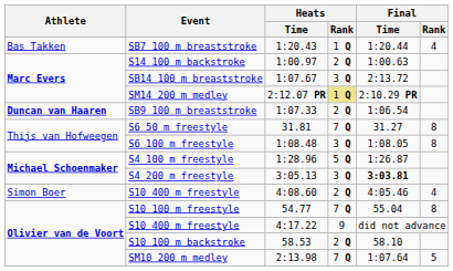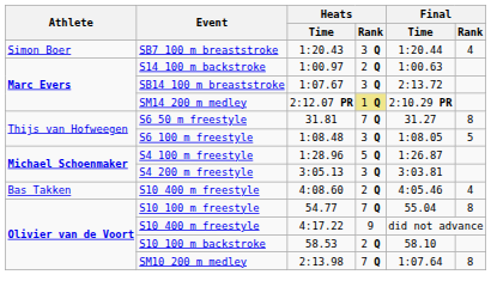SB7 100 m breaststroke | Athlete: Bas Takken -> Simon Boer
SB7 100 m breaststroke | Heats / Rank: 1 Q -> 3 Q
- row: Duncan van Haaren | SB9 100 m breaststroke | 1:07.33 | 2 Q | 1:06.54
S6 100 m freestyle | Final / Rank: 8 -> 5
S4 200 m freestyle | Final / Time: bold -> normal
S10 400 m freestyle / 4:08.60 | Athlete: Simon Boer -> Bas Takken
SM10 200 m medley | Final / Rank: 5 -> 8
